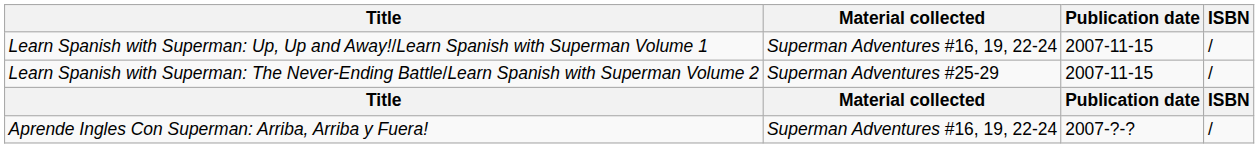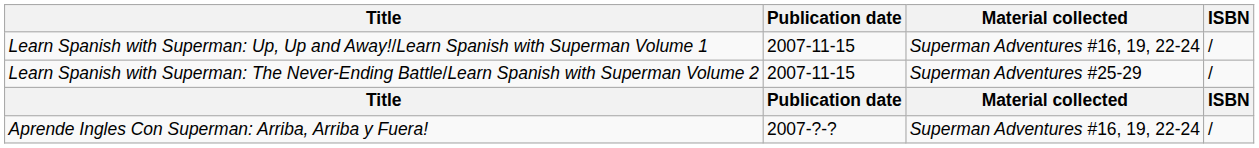columns swapped: Material collected <-> Publication date
